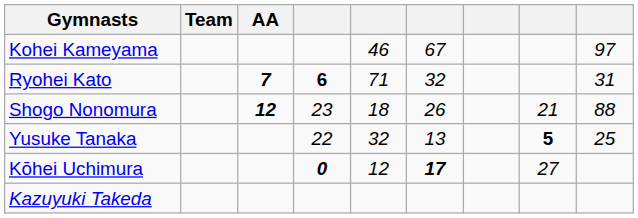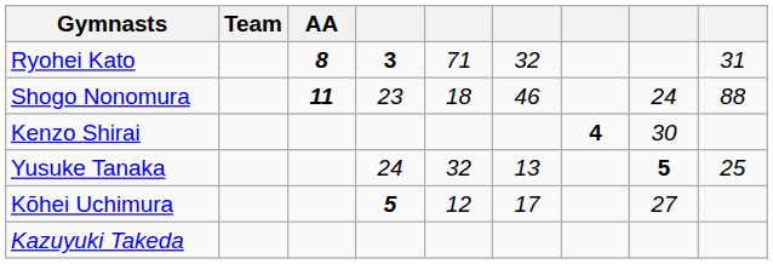- row: Kohei Kameyama | 46 | 67 | 97
Ryohei Kato | AA: 7 -> 8
Ryohei Kato | column 4: 6 -> 3
Shogo Nonomura | AA: 12 -> 11
Shogo Nonomura | column 6: 26 -> 46
Shogo Nonomura | column 8: 21 -> 24
+ row: Kenzo Shirai | 4 | 30
Yusuke Tanaka | column 4: 22 -> 24
Kōhei Uchimura | column 4: 0 -> 5
Kōhei Uchimura | column 6: bold -> normal
